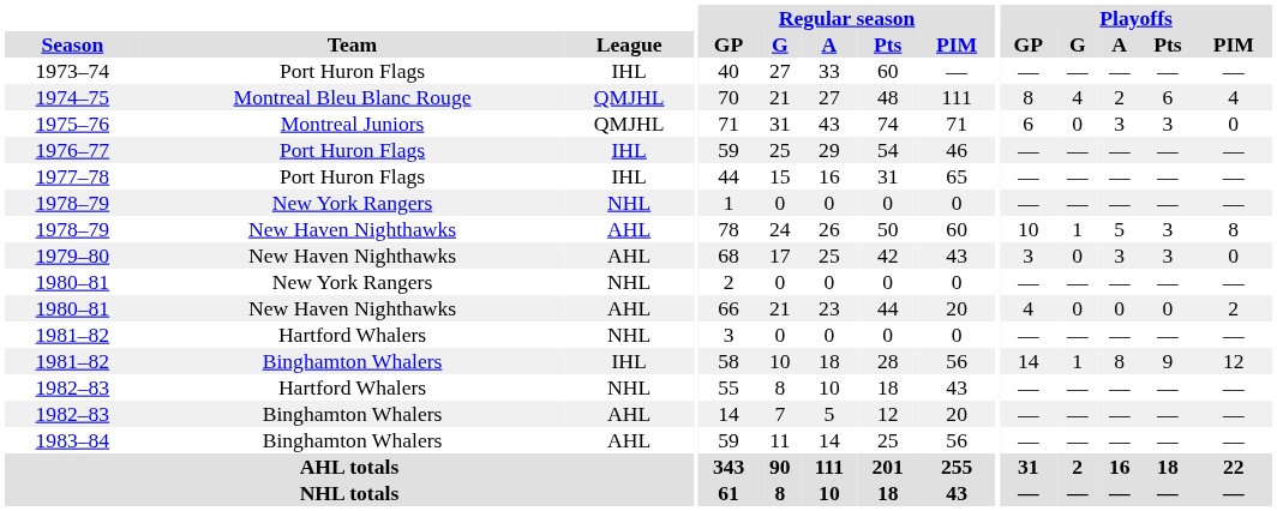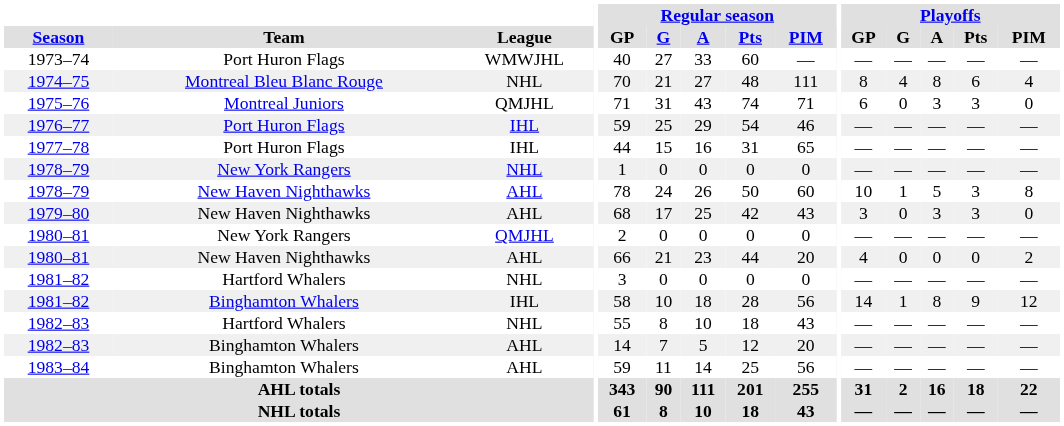1973–74 | League: IHL -> WMWJHL
1974–75 | League: QMJHL -> NHL
1974–75 | Playoffs / A: 2 -> 8
1980–81 / New York Rangers | League: NHL -> QMJHL
